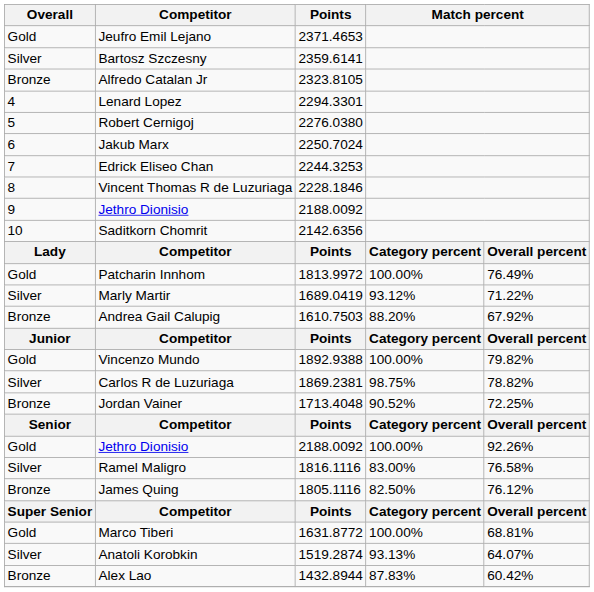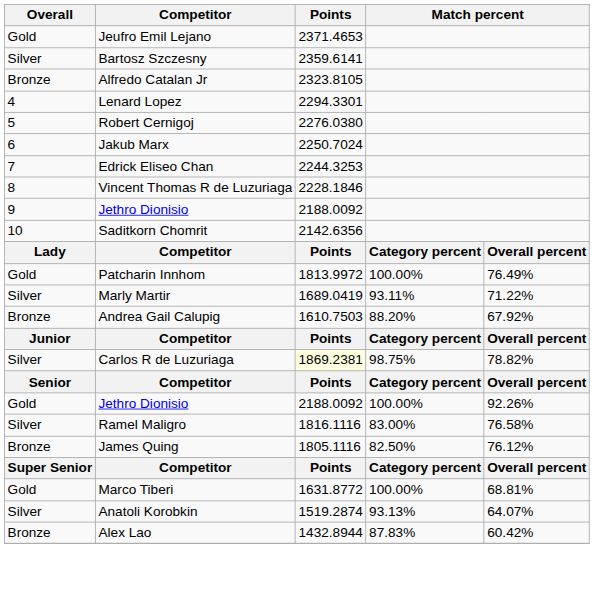Marly Martir | column 4: 93.12% -> 93.11%
- row: Gold | Vincenzo Mundo | 1892.9388 | 100.00% | 79.82%
Carlos R de Luzuriaga | Points: no background -> lightyellow background
- row: Bronze | Jordan Vainer | 1713.4048 | 90.52% | 72.25%
